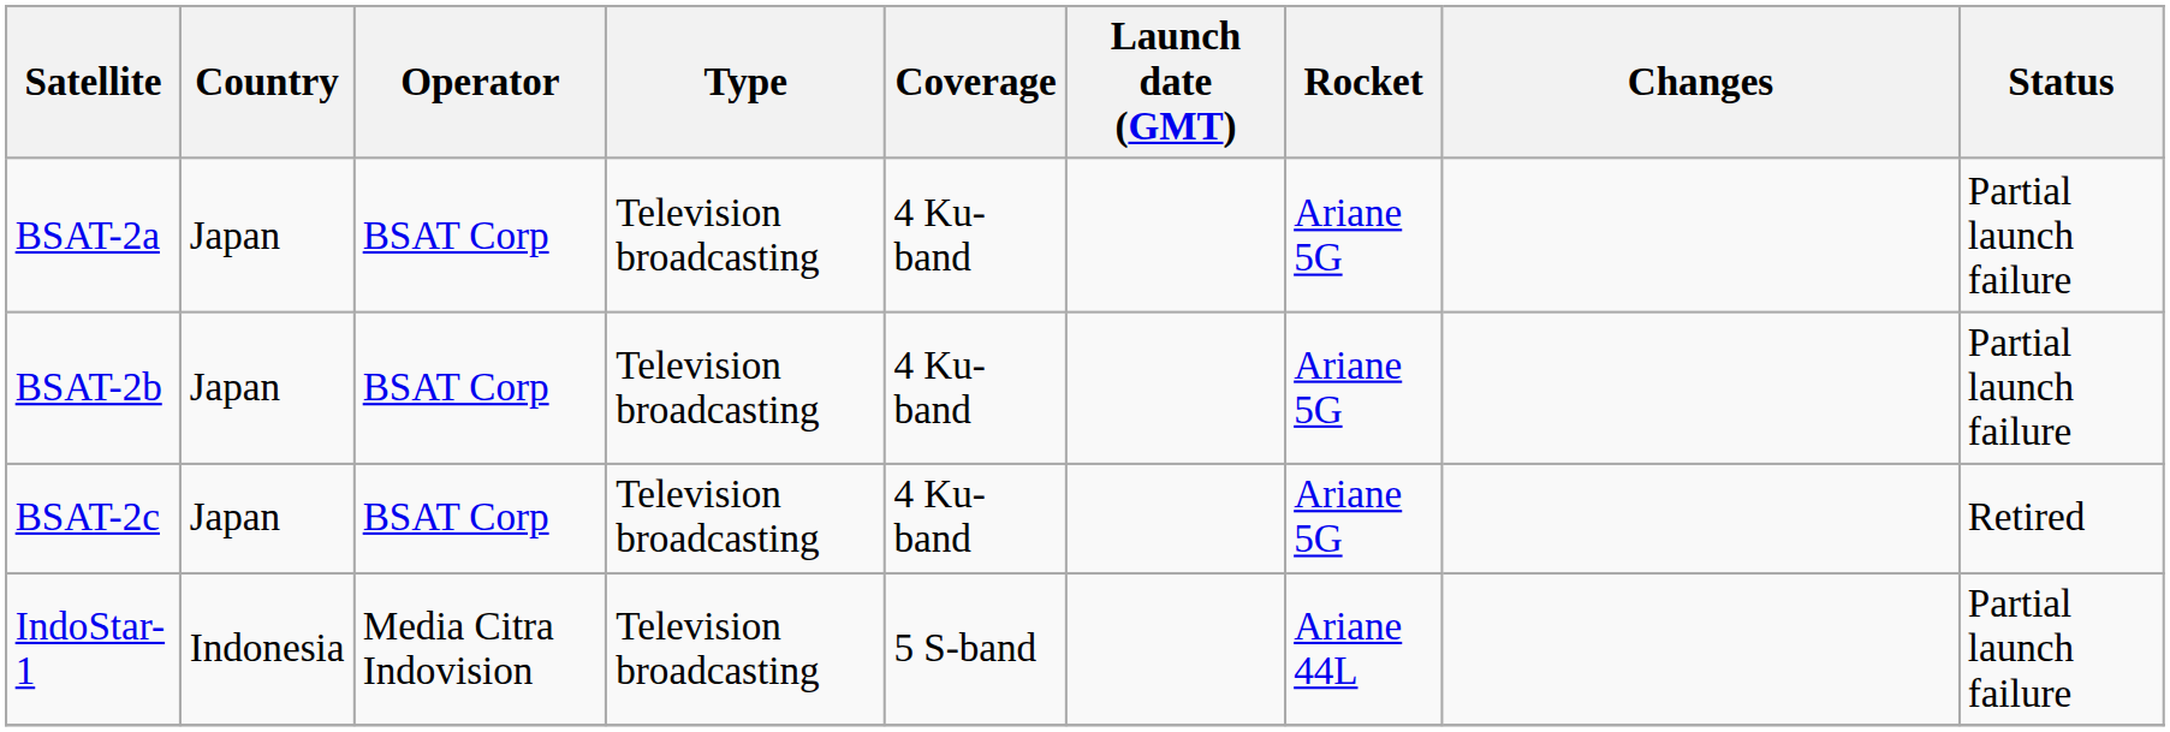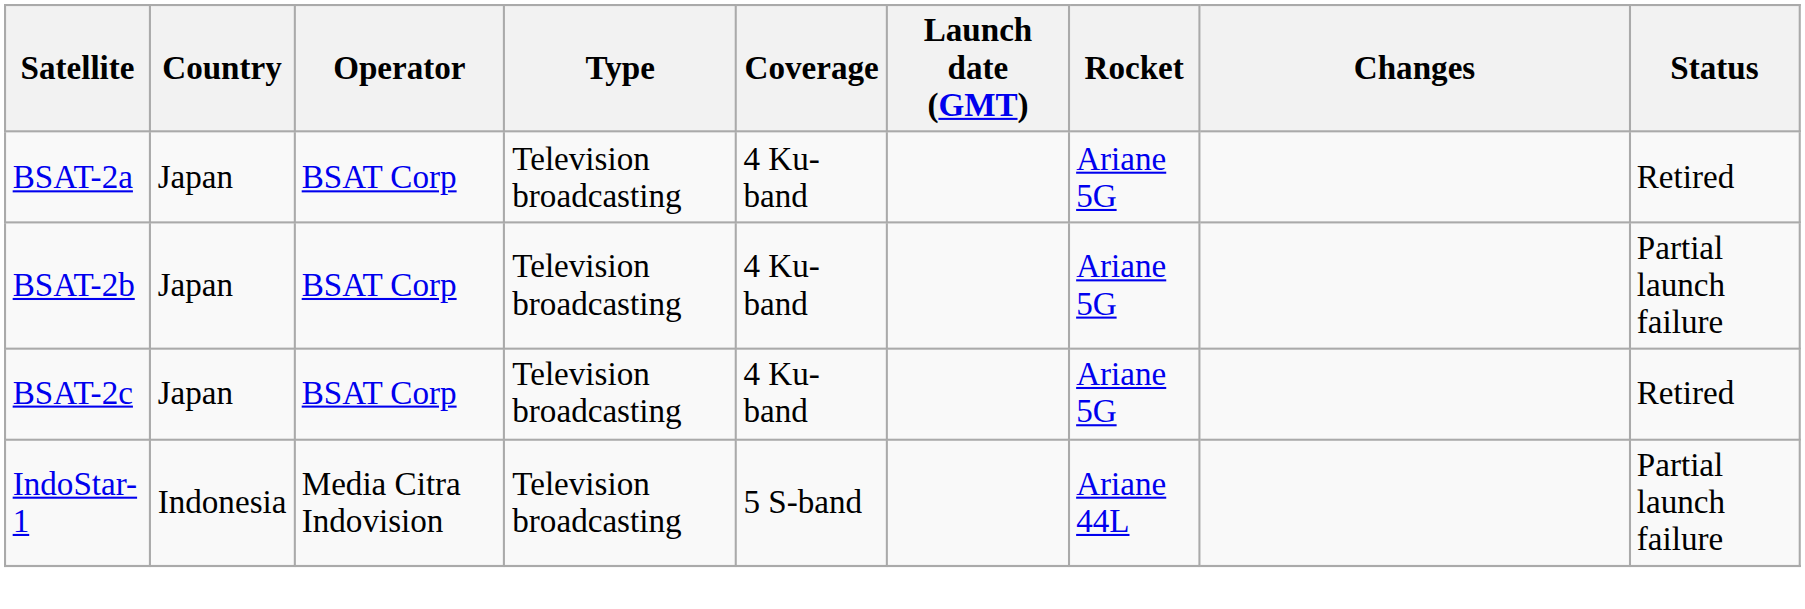BSAT-2a | Status: Partial launch failure -> Retired
